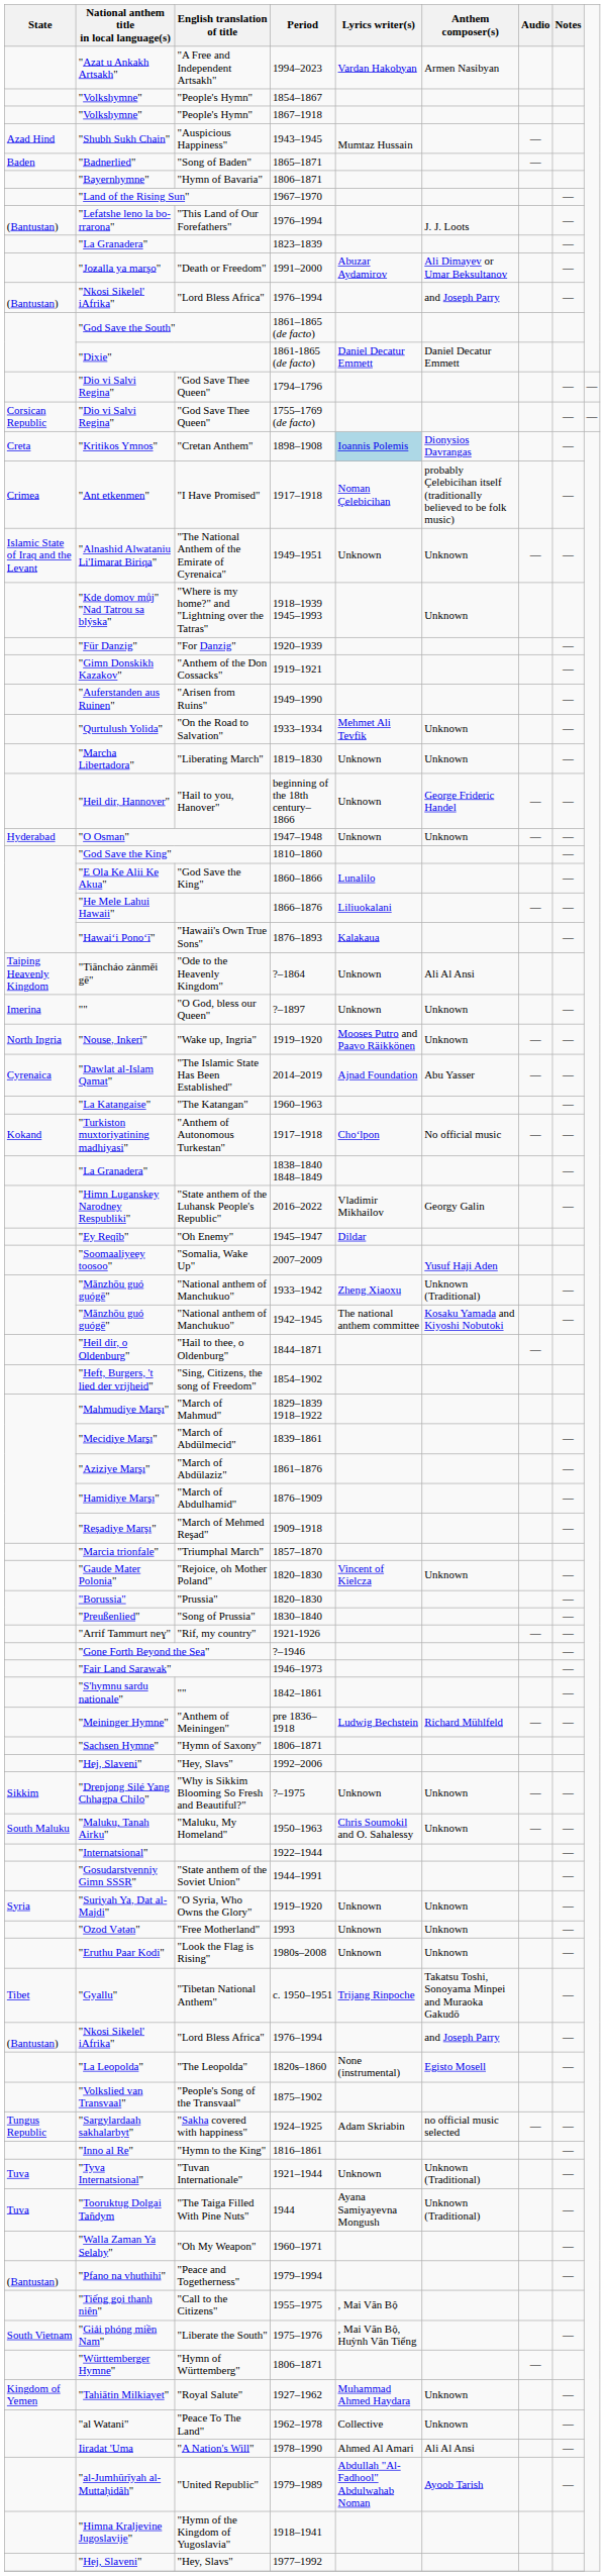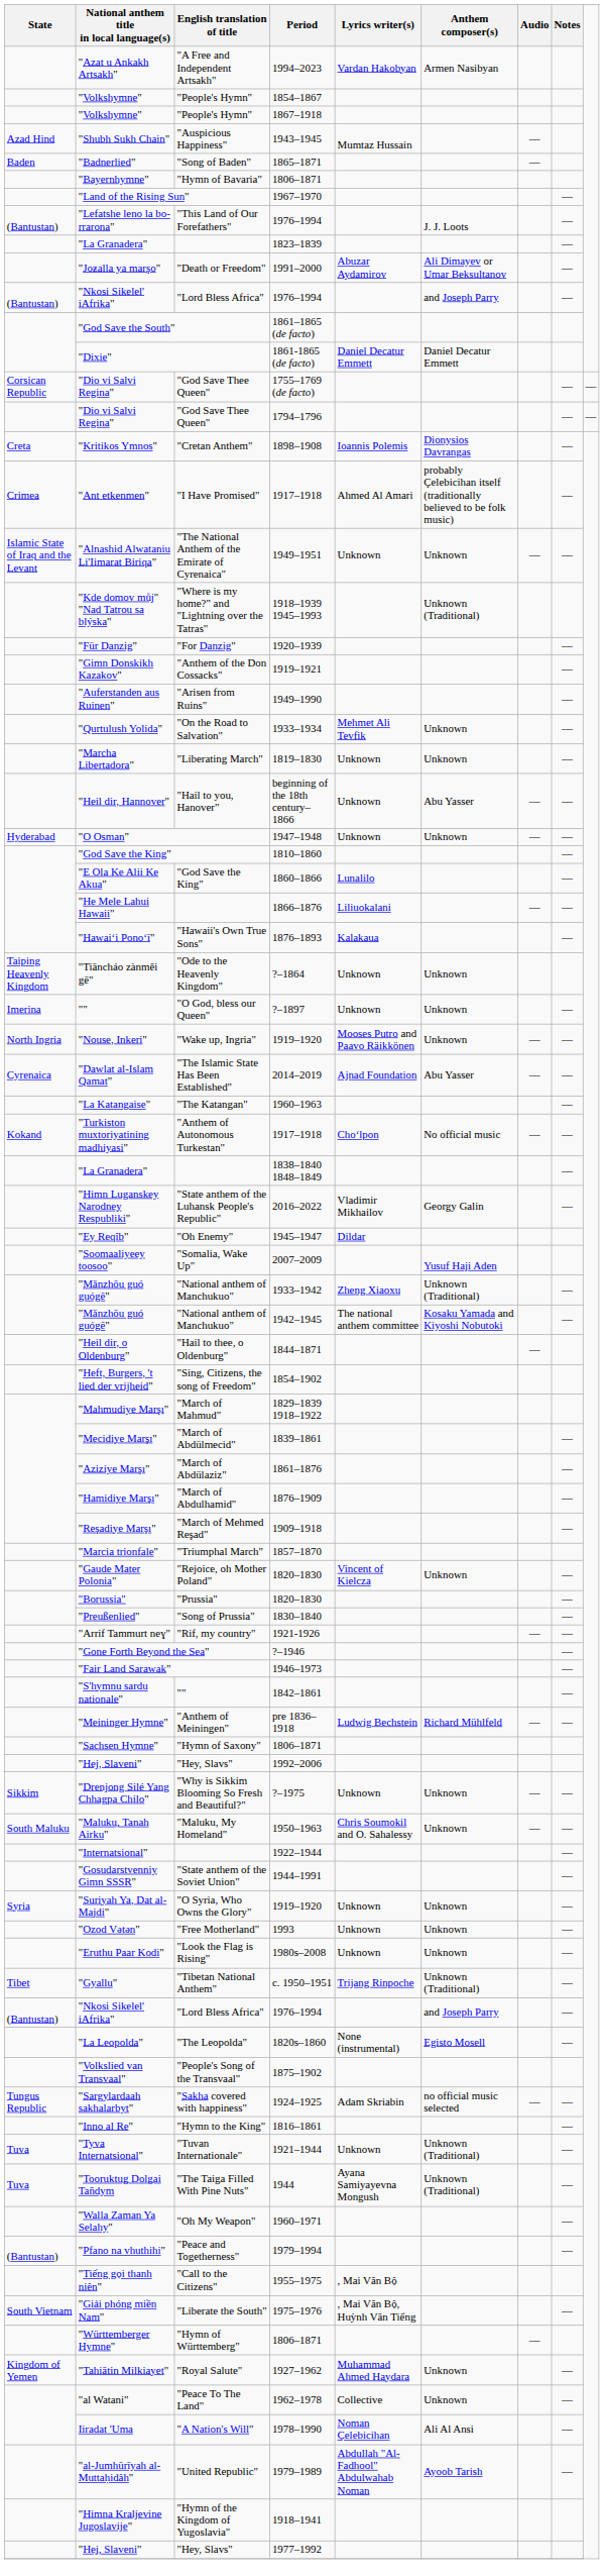rows swapped: "Dio vi Salvi Regina" / 1755–1769 (de facto) <-> "Dio vi Salvi Regina" / 1794–1796
"Kritikos Ymnos" | Lyrics writer(s): lightblue background -> no background
"Ant etkenmen" | Lyrics writer(s): Noman Çelebicihan -> Ahmed Al Amari
"Kde domov můj" "Nad Tatrou sa blýska" | Anthem composer(s): Unknown -> Unknown (Traditional)
"Heil dir, Hannover" | Anthem composer(s): George Frideric Handel -> Abu Yasser
"Tiāncháo zànměi gē" | Anthem composer(s): Ali Al Ansi -> Unknown
"Gyallu" | Anthem composer(s): Takatsu Toshi, Sonoyama Minpei and Muraoka Gakudō -> Unknown (Traditional)
Iiradat 'Uma | Lyrics writer(s): Ahmed Al Amari -> Noman Çelebicihan
